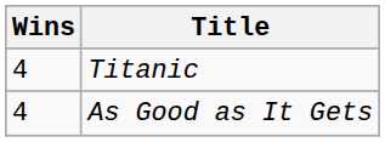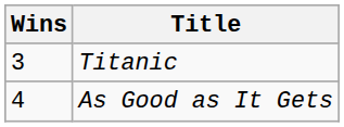Titanic | Wins: 4 -> 3
